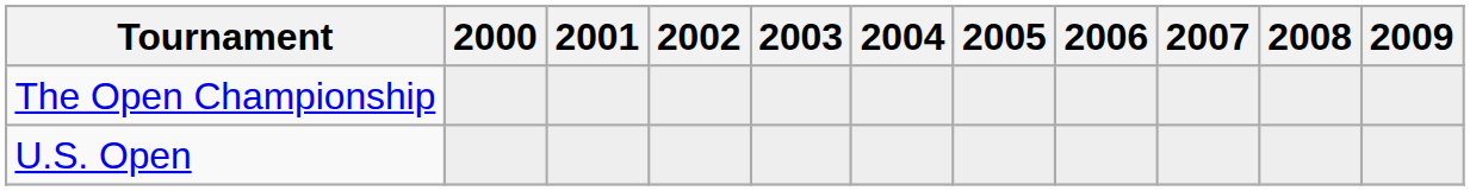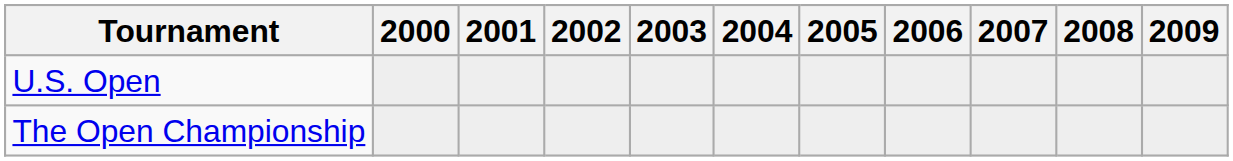rows swapped: U.S. Open <-> The Open Championship
